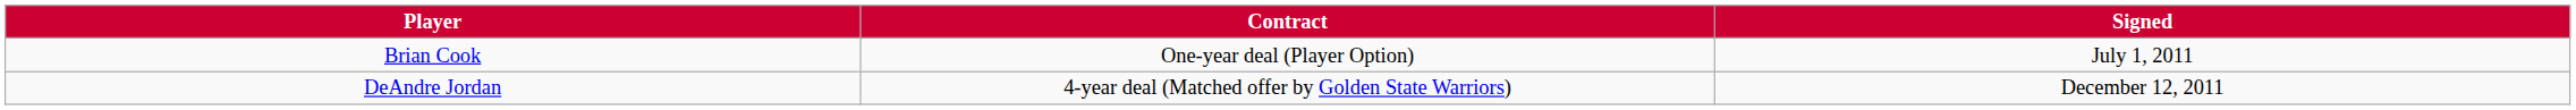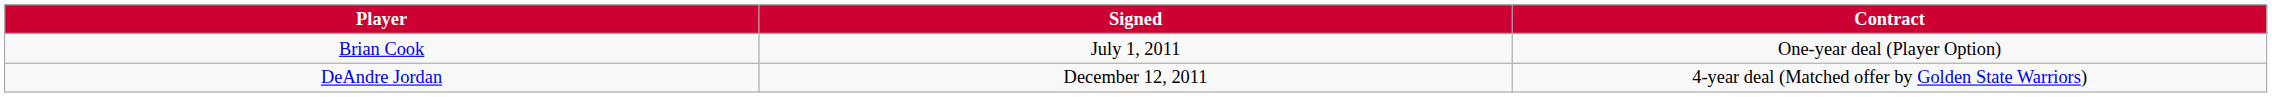columns swapped: Signed <-> Contract
